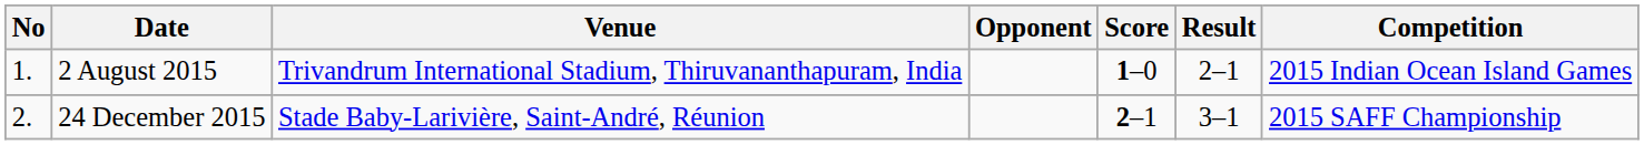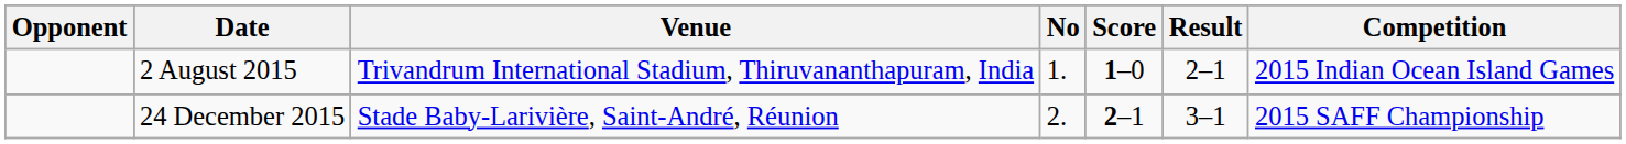columns swapped: No <-> Opponent
